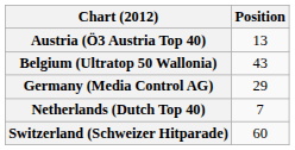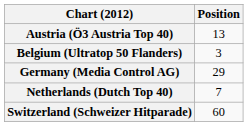+ row: Belgium (Ultratop 50 Flanders) | 3
- row: Belgium (Ultratop 50 Wallonia) | 43
